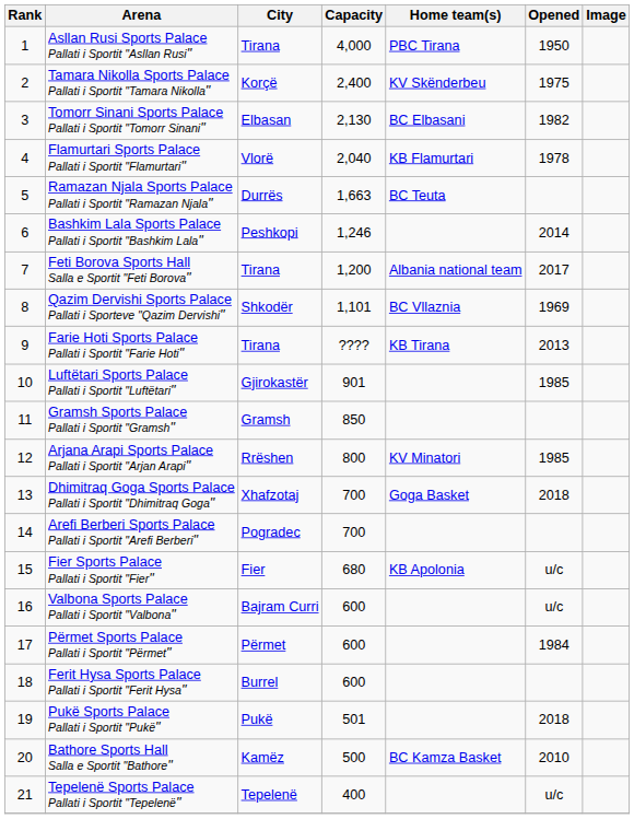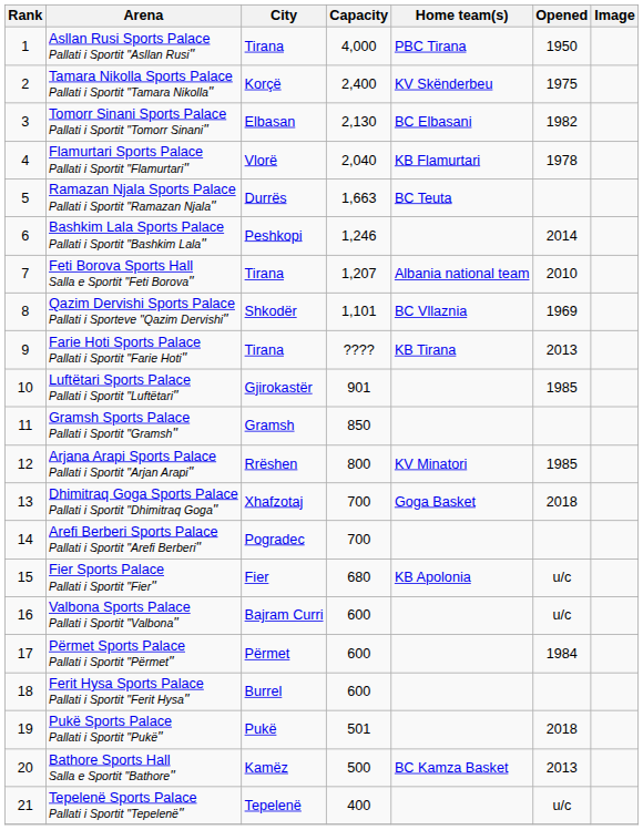Feti Borova Sports Hall Salla e Sportit "Feti Borova" | Capacity: 1,200 -> 1,207
Feti Borova Sports Hall Salla e Sportit "Feti Borova" | Opened: 2017 -> 2010
Bathore Sports Hall Salla e Sportit "Bathore" | Opened: 2010 -> 2013
